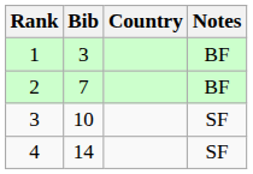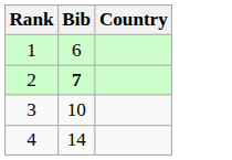- column: Notes | BF | BF | SF | SF
1 | Bib: 3 -> 6
2 | Bib: normal -> bold
